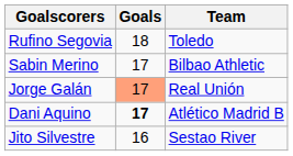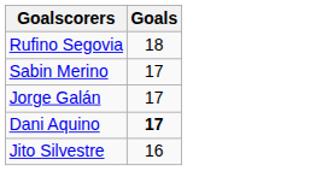- column: Team | Toledo | Bilbao Athletic | Real Unión | Atlético Madrid B | Sestao River
Jorge Galán | Goals: lightsalmon background -> no background
